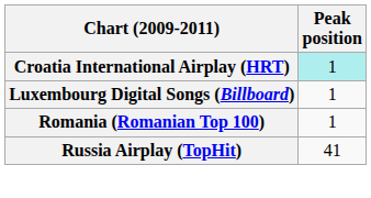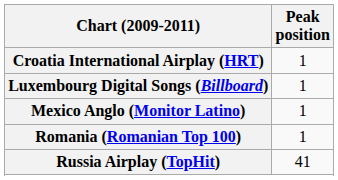Croatia International Airplay (HRT) | Peak position: paleturquoise background -> no background
+ row: Mexico Anglo (Monitor Latino) | 1
